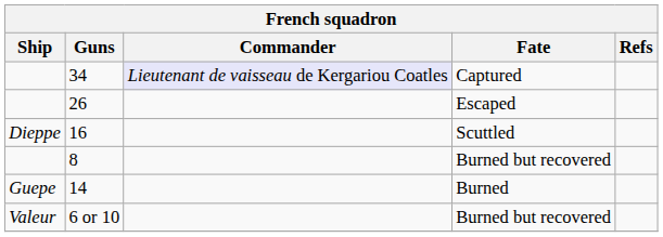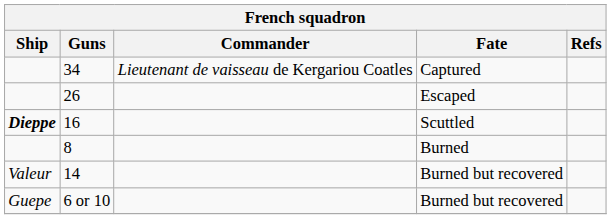34 | Commander: lavender background -> no background
16 | Ship: normal -> bold
8 | Fate: Burned but recovered -> Burned
14 | Ship: Guepe -> Valeur
14 | Fate: Burned -> Burned but recovered
6 or 10 | Ship: Valeur -> Guepe
